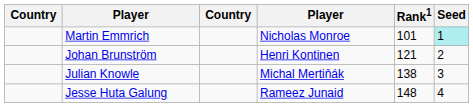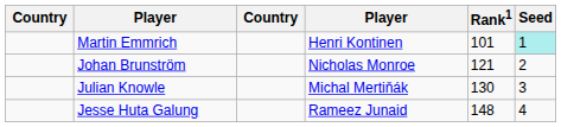Martin Emmrich | column 4: Nicholas Monroe -> Henri Kontinen
Johan Brunström | column 4: Henri Kontinen -> Nicholas Monroe
Julian Knowle | Rank1: 138 -> 130
